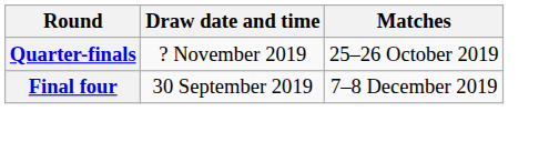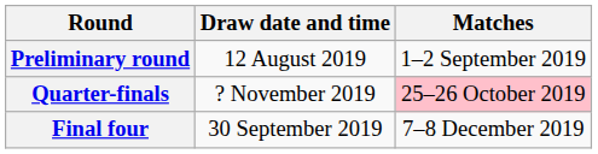+ row: Preliminary round | 12 August 2019 | 1–2 September 2019
Quarter-finals | Matches: no background -> pink background
